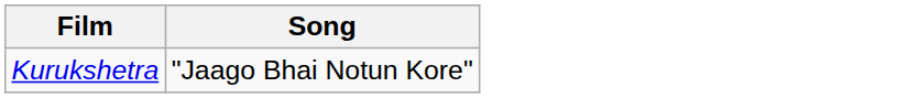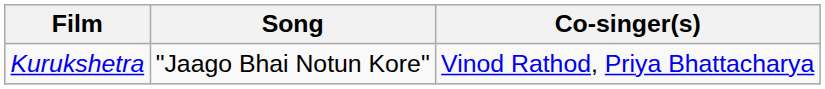+ column: Co-singer(s) | Vinod Rathod, Priya Bhattacharya
